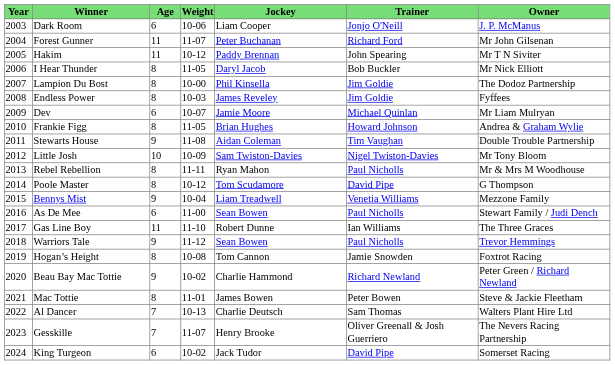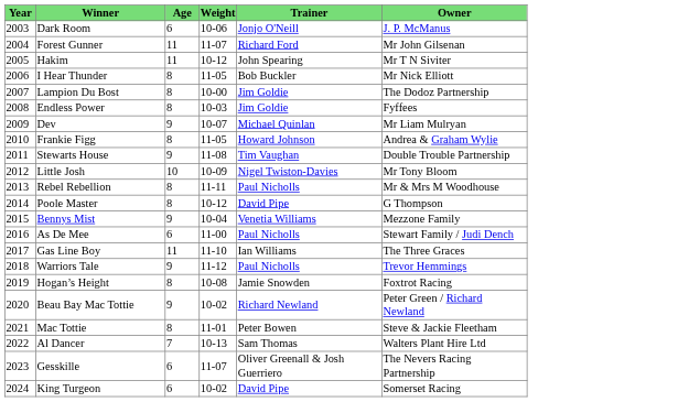- column: Jockey | Liam Cooper | Peter Buchanan | Paddy Brennan | Daryl Jacob | Phil Kinsella | James Reveley | Jamie Moore | Brian Hughes | Aidan Coleman | Sam Twiston-Davies | Ryan Mahon | Tom Scudamore | Liam Treadwell | Sean Bowen | Robert Dunne | Sean Bowen | Tom Cannon | Charlie Hammond | James Bowen | Charlie Deutsch | Henry Brooke | Jack Tudor
Dev | Age: 6 -> 9
Gesskille | Age: 7 -> 6
